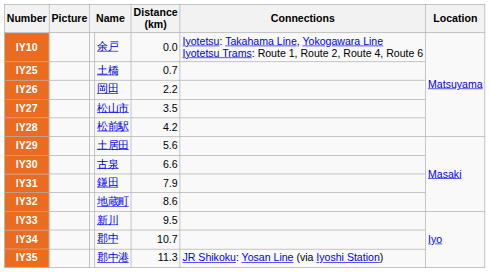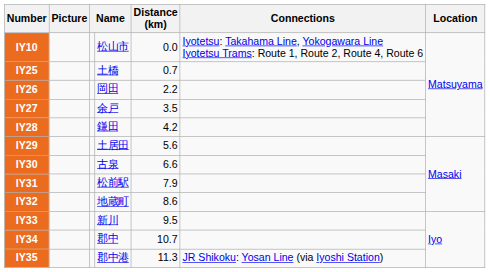IY10 | column 4: 余戸 -> 松山市
IY27 | column 4: 松山市 -> 余戸
IY28 | column 4: 松前駅 -> 鎌田
IY31 | column 4: 鎌田 -> 松前駅
